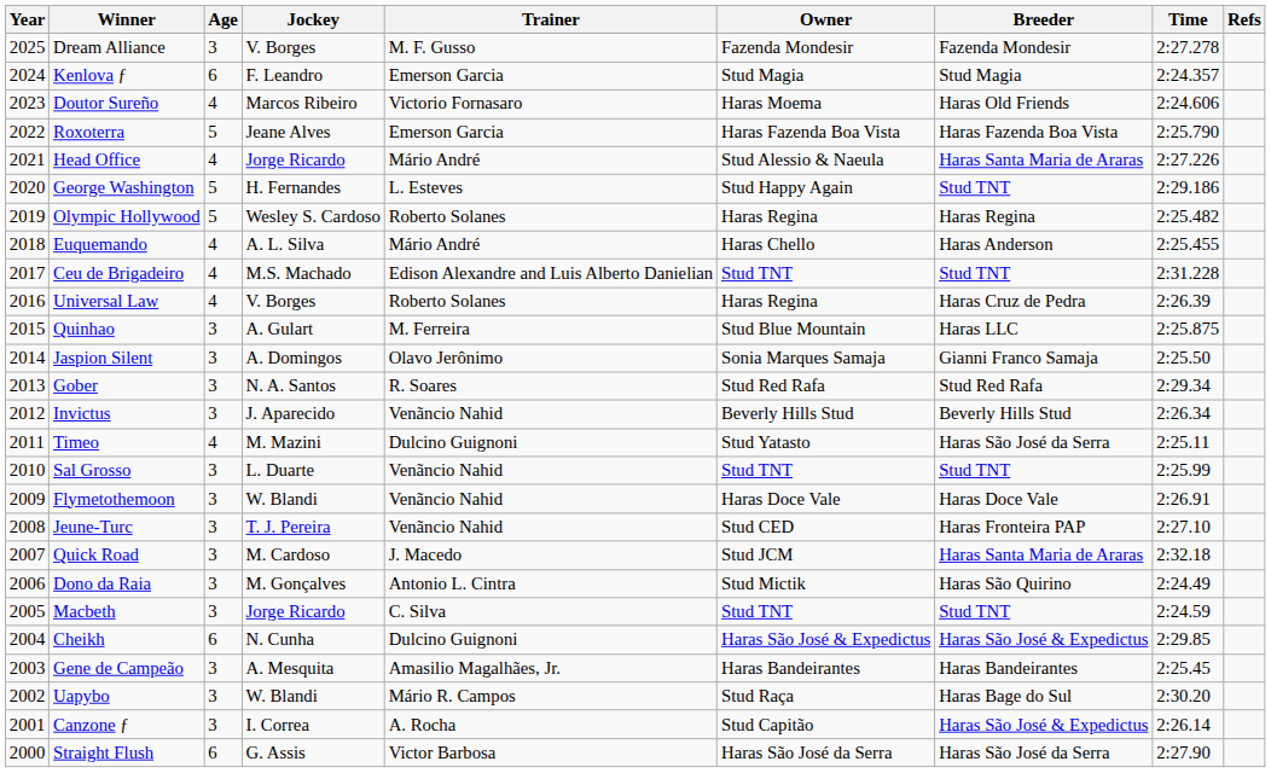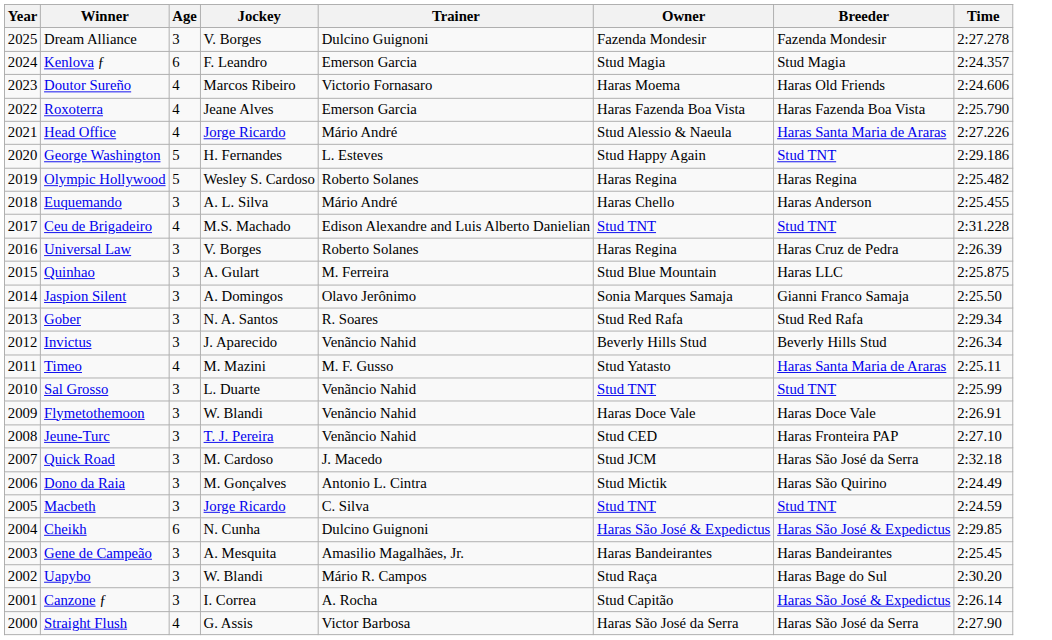- column: Refs
Dream Alliance | Trainer: M. F. Gusso -> Dulcino Guignoni
Roxoterra | Age: 5 -> 4
Euquemando | Age: 4 -> 3
Universal Law | Age: 4 -> 3
Timeo | Trainer: Dulcino Guignoni -> M. F. Gusso
Timeo | Breeder: Haras São José da Serra -> Haras Santa Maria de Araras
Quick Road | Breeder: Haras Santa Maria de Araras -> Haras São José da Serra
Straight Flush | Age: 6 -> 4
